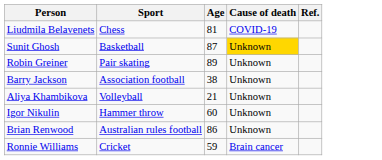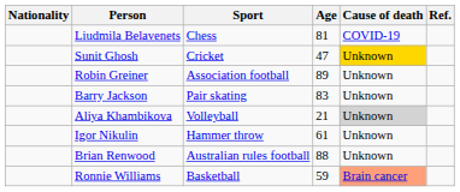+ column: Nationality
Sunit Ghosh | Sport: Basketball -> Cricket
Sunit Ghosh | Age: 87 -> 47
Robin Greiner | Sport: Pair skating -> Association football
Barry Jackson | Sport: Association football -> Pair skating
Barry Jackson | Age: 38 -> 83
Aliya Khambikova | Cause of death: no background -> lightgrey background
Igor Nikulin | Age: 60 -> 61
Brian Renwood | Age: 86 -> 88
Ronnie Williams | Sport: Cricket -> Basketball
Ronnie Williams | Cause of death: no background -> lightsalmon background
